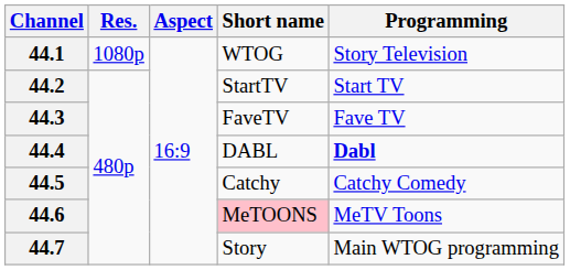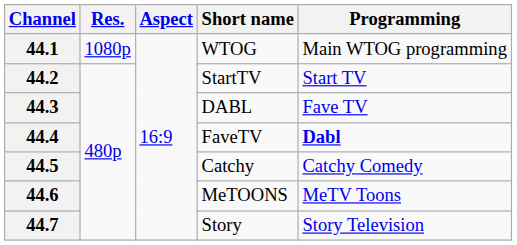44.1 | Programming: Story Television -> Main WTOG programming
44.3 | Short name: FaveTV -> DABL
44.4 | Short name: DABL -> FaveTV
44.6 | Short name: pink background -> no background
44.7 | Programming: Main WTOG programming -> Story Television
